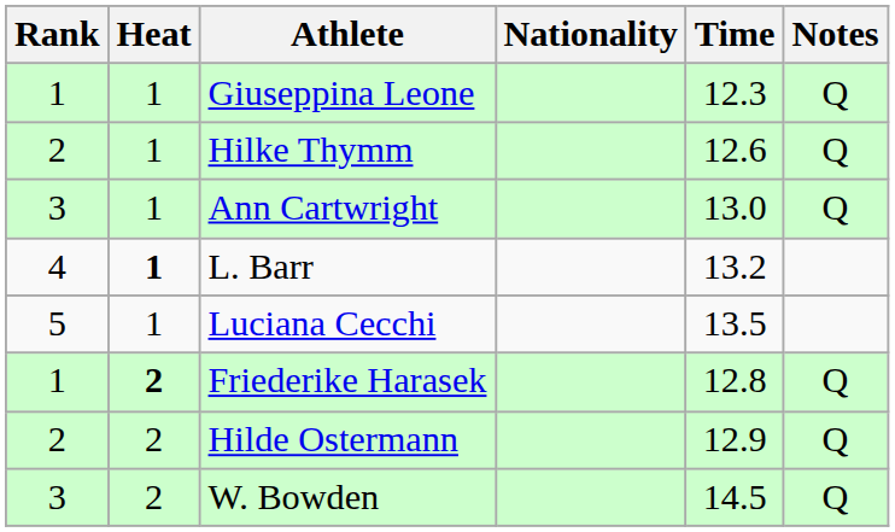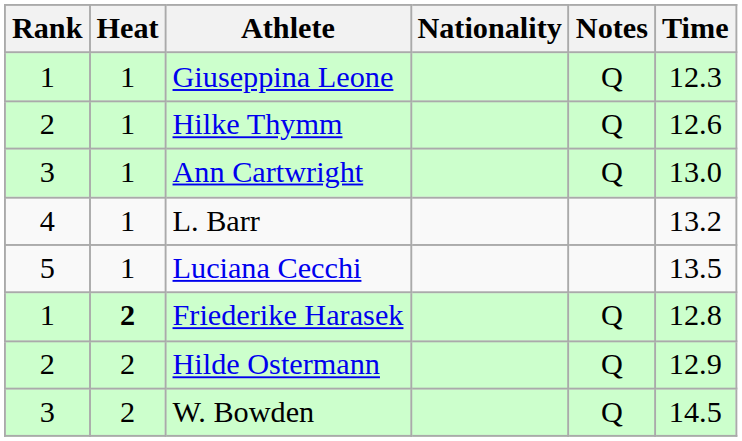columns swapped: Time <-> Notes
L. Barr | Heat: bold -> normal
